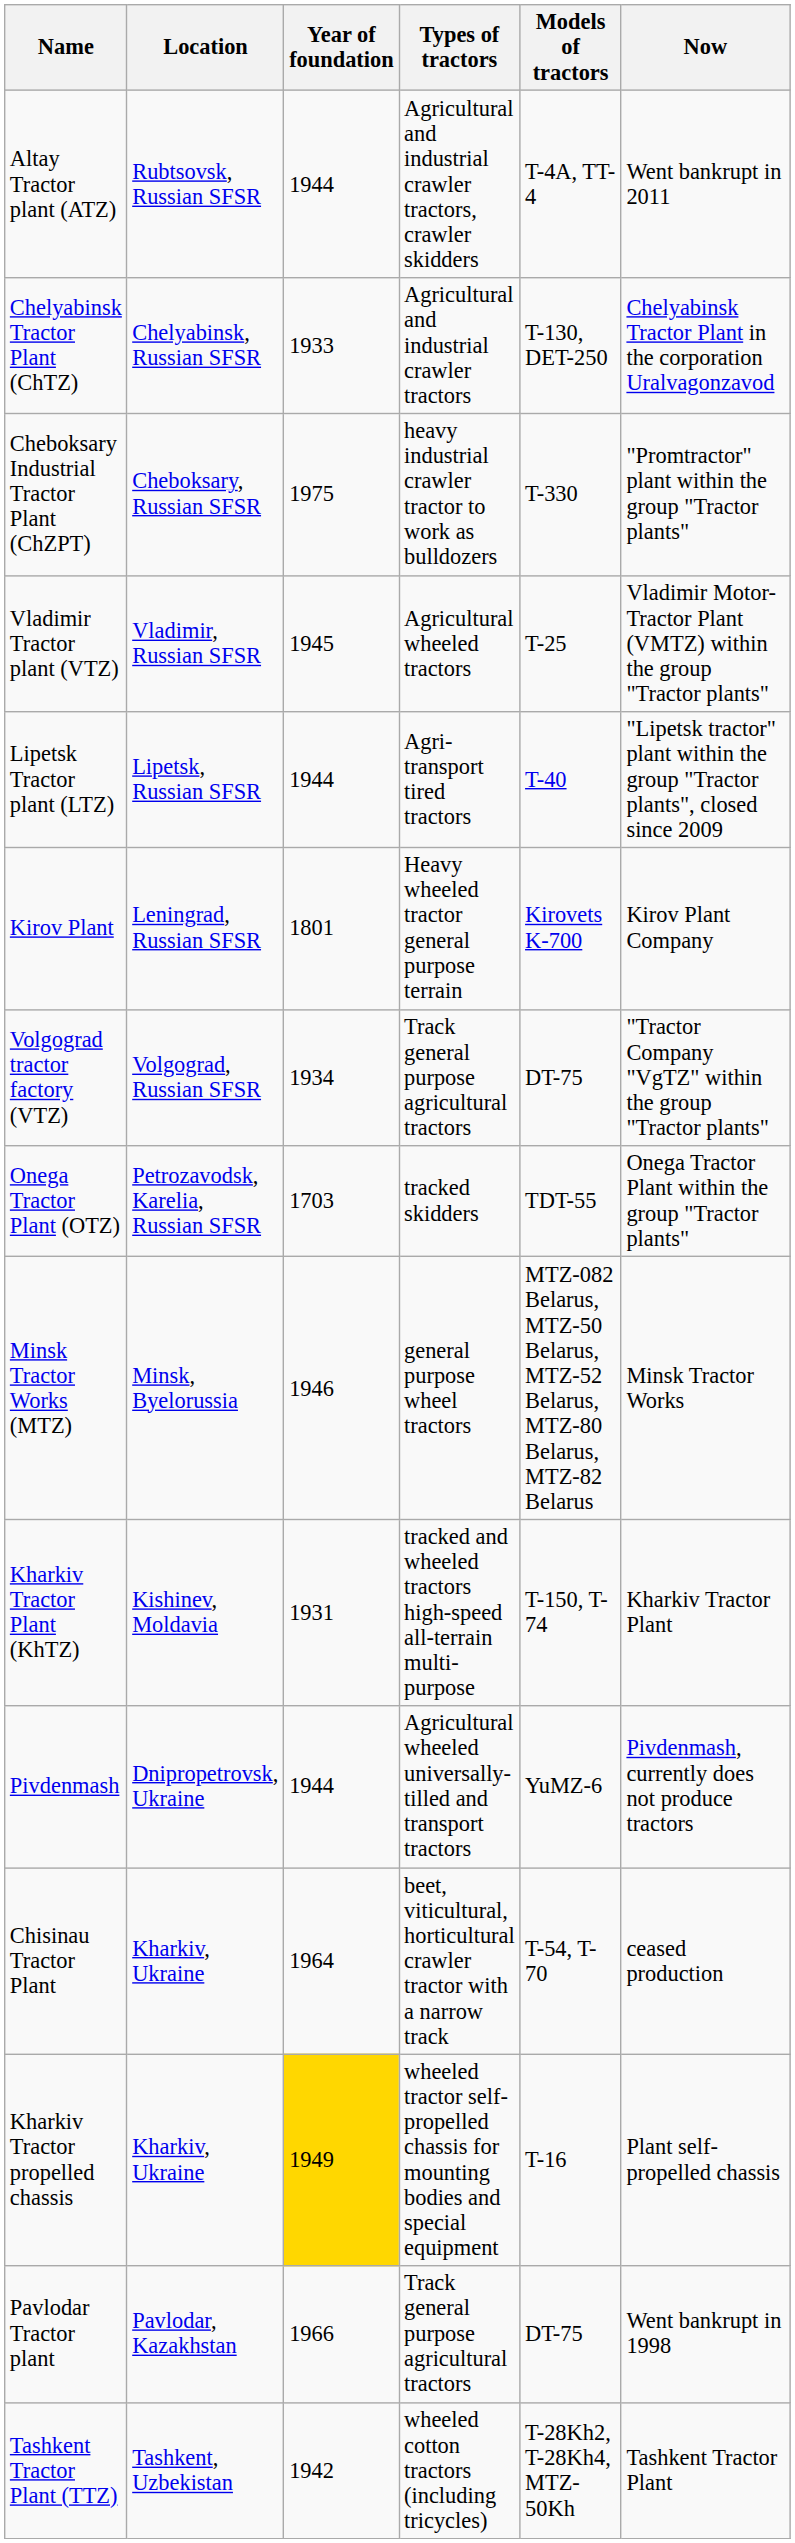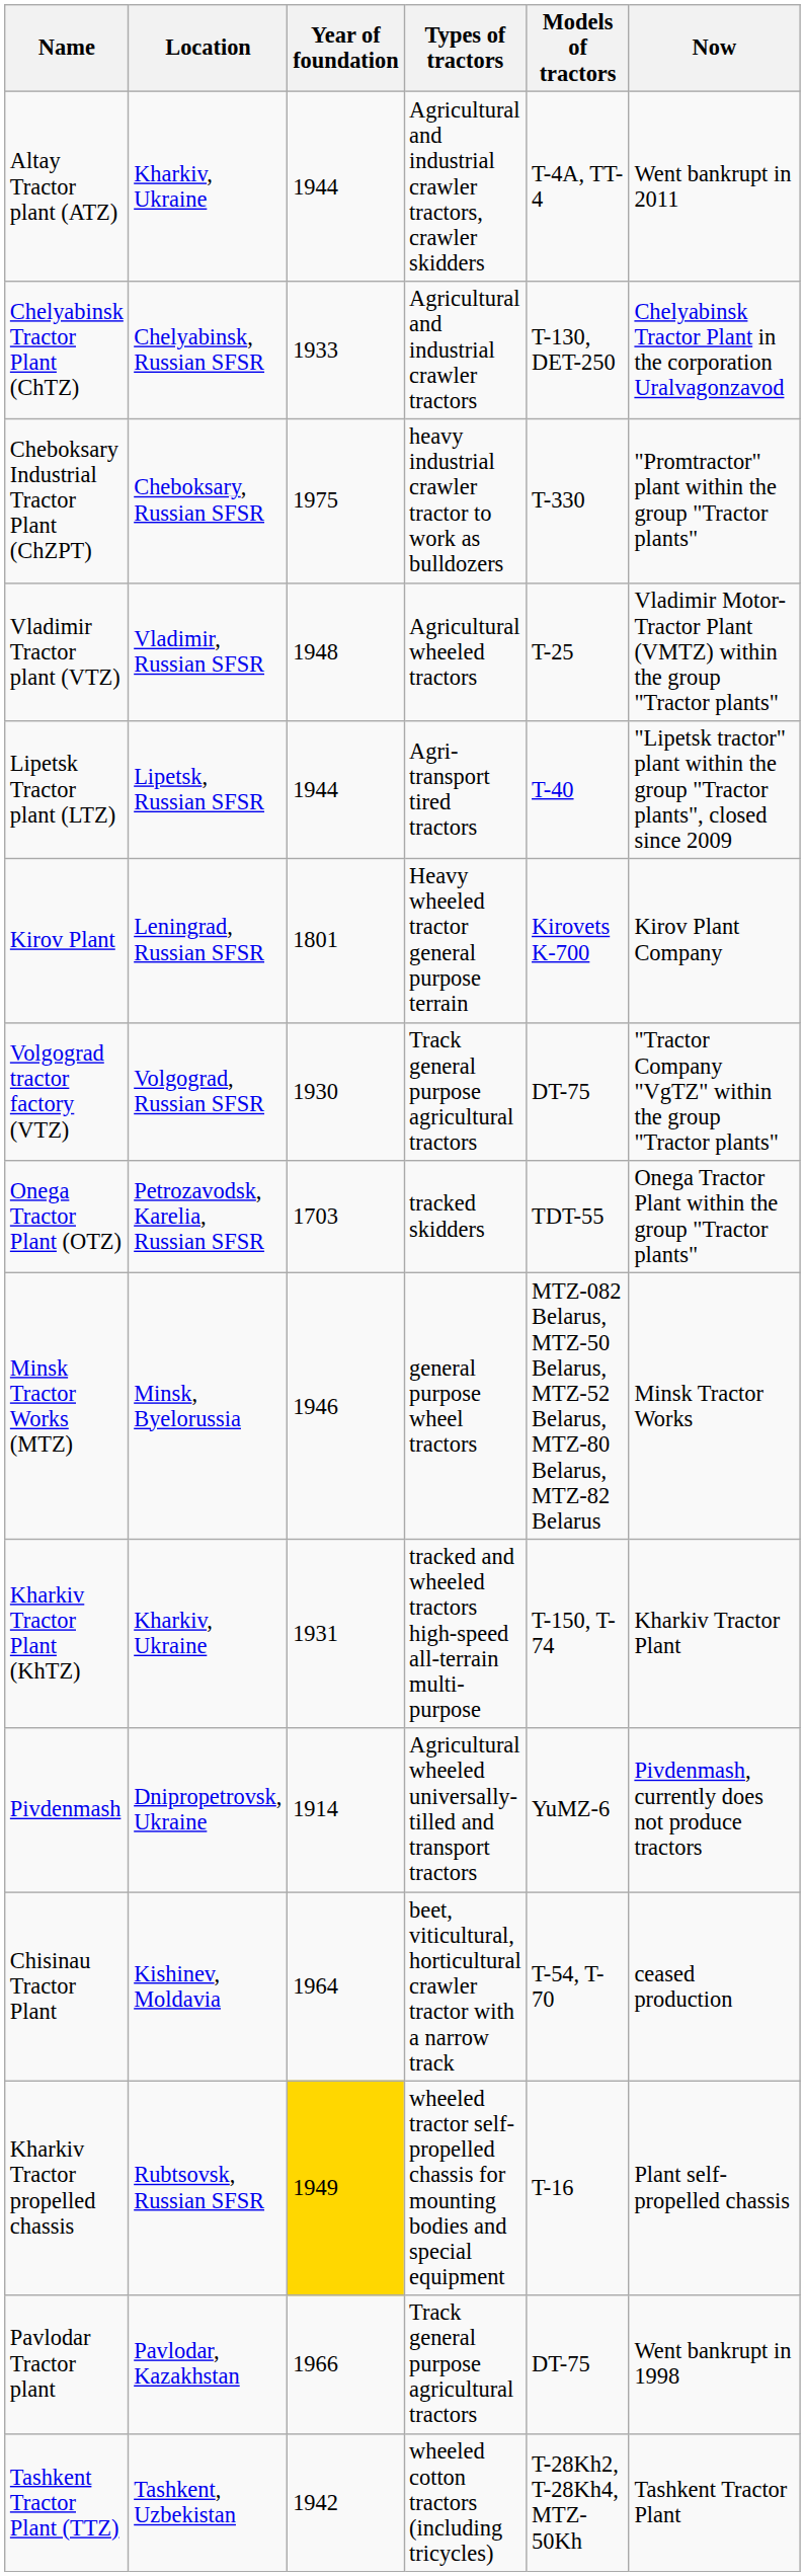Altay Tractor plant (ATZ) | Location: Rubtsovsk, Russian SFSR -> Kharkiv, Ukraine
Vladimir Tractor plant (VTZ) | Year of foundation: 1945 -> 1948
Volgograd tractor factory (VTZ) | Year of foundation: 1934 -> 1930
Kharkiv Tractor Plant (KhTZ) | Location: Kishinev, Moldavia -> Kharkiv, Ukraine
Pivdenmash | Year of foundation: 1944 -> 1914
Chisinau Tractor Plant | Location: Kharkiv, Ukraine -> Kishinev, Moldavia
Kharkiv Tractor propelled chassis | Location: Kharkiv, Ukraine -> Rubtsovsk, Russian SFSR
